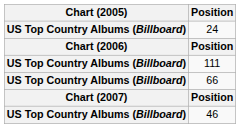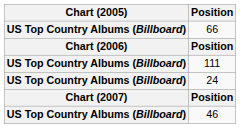rows swapped: 66 <-> 24
